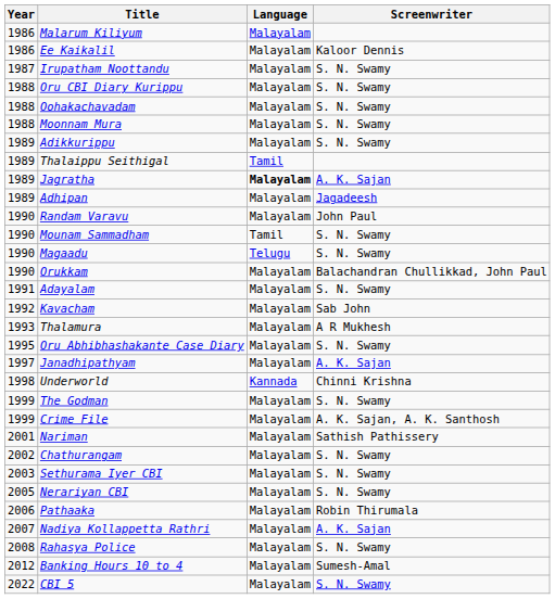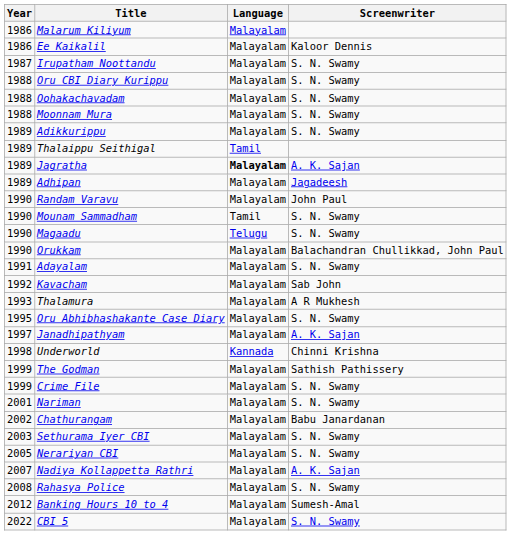The Godman | Screenwriter: S. N. Swamy -> Sathish Pathissery
Crime File | Screenwriter: A. K. Sajan, A. K. Santhosh -> S. N. Swamy
Nariman | Screenwriter: Sathish Pathissery -> S. N. Swamy
Chathurangam | Screenwriter: S. N. Swamy -> Babu Janardanan
- row: 2006 | Pathaaka | Malayalam | Robin Thirumala
